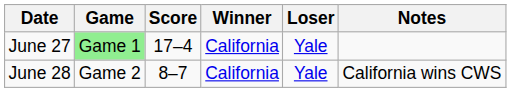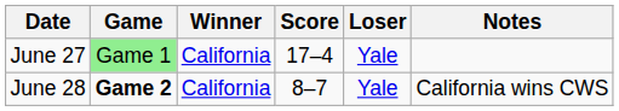columns swapped: Winner <-> Score
June 28 | Game: normal -> bold
